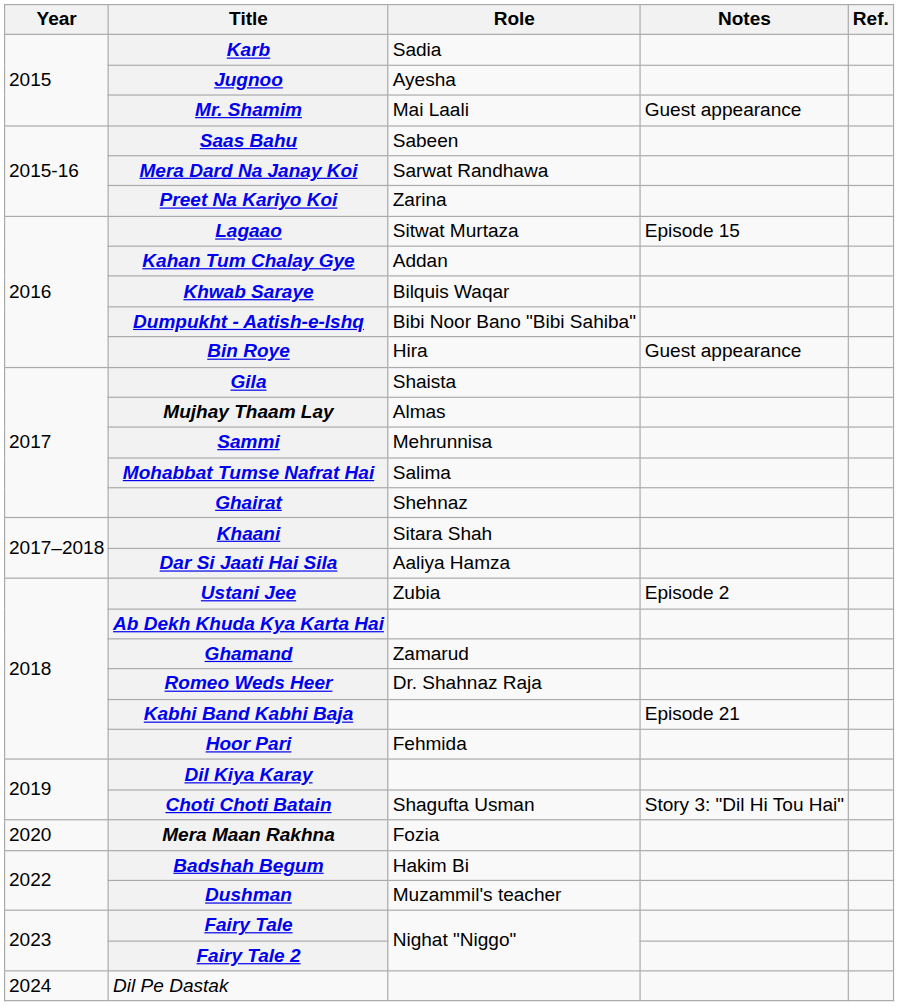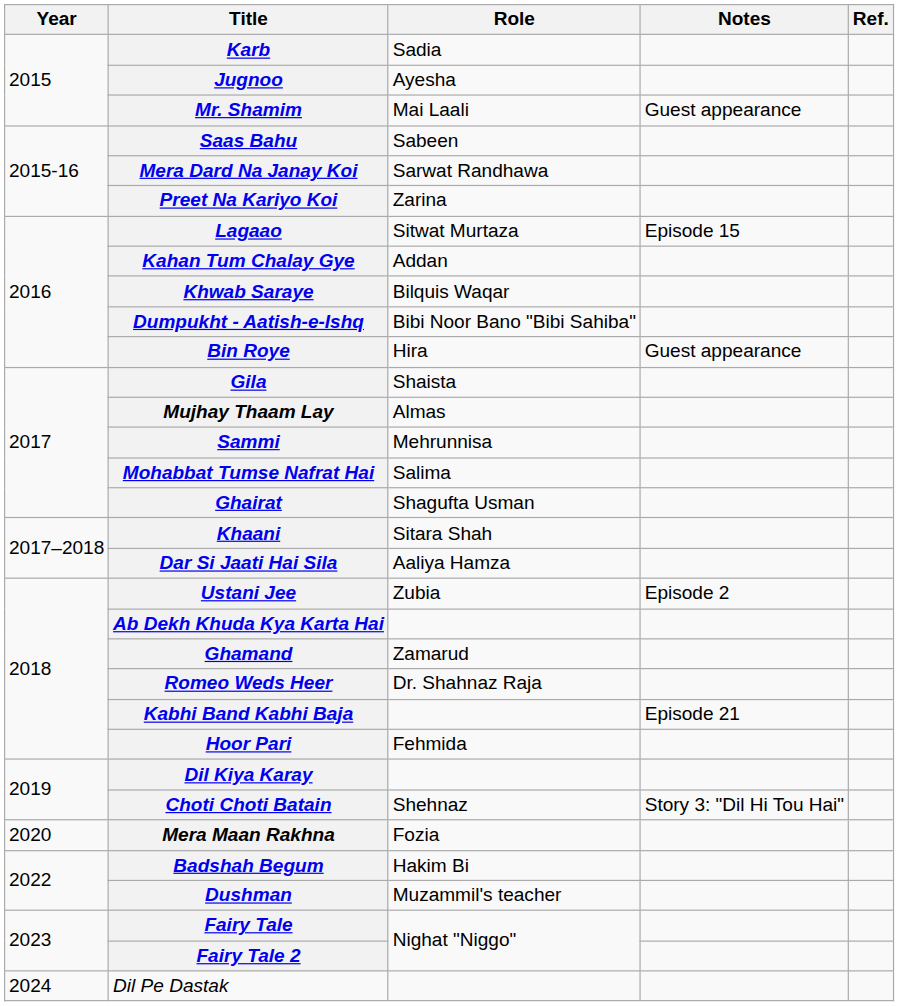Ghairat | Role: Shehnaz -> Shagufta Usman
Choti Choti Batain | Role: Shagufta Usman -> Shehnaz
